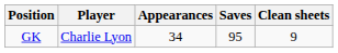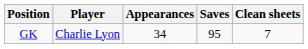GK | Clean sheets: 9 -> 7
